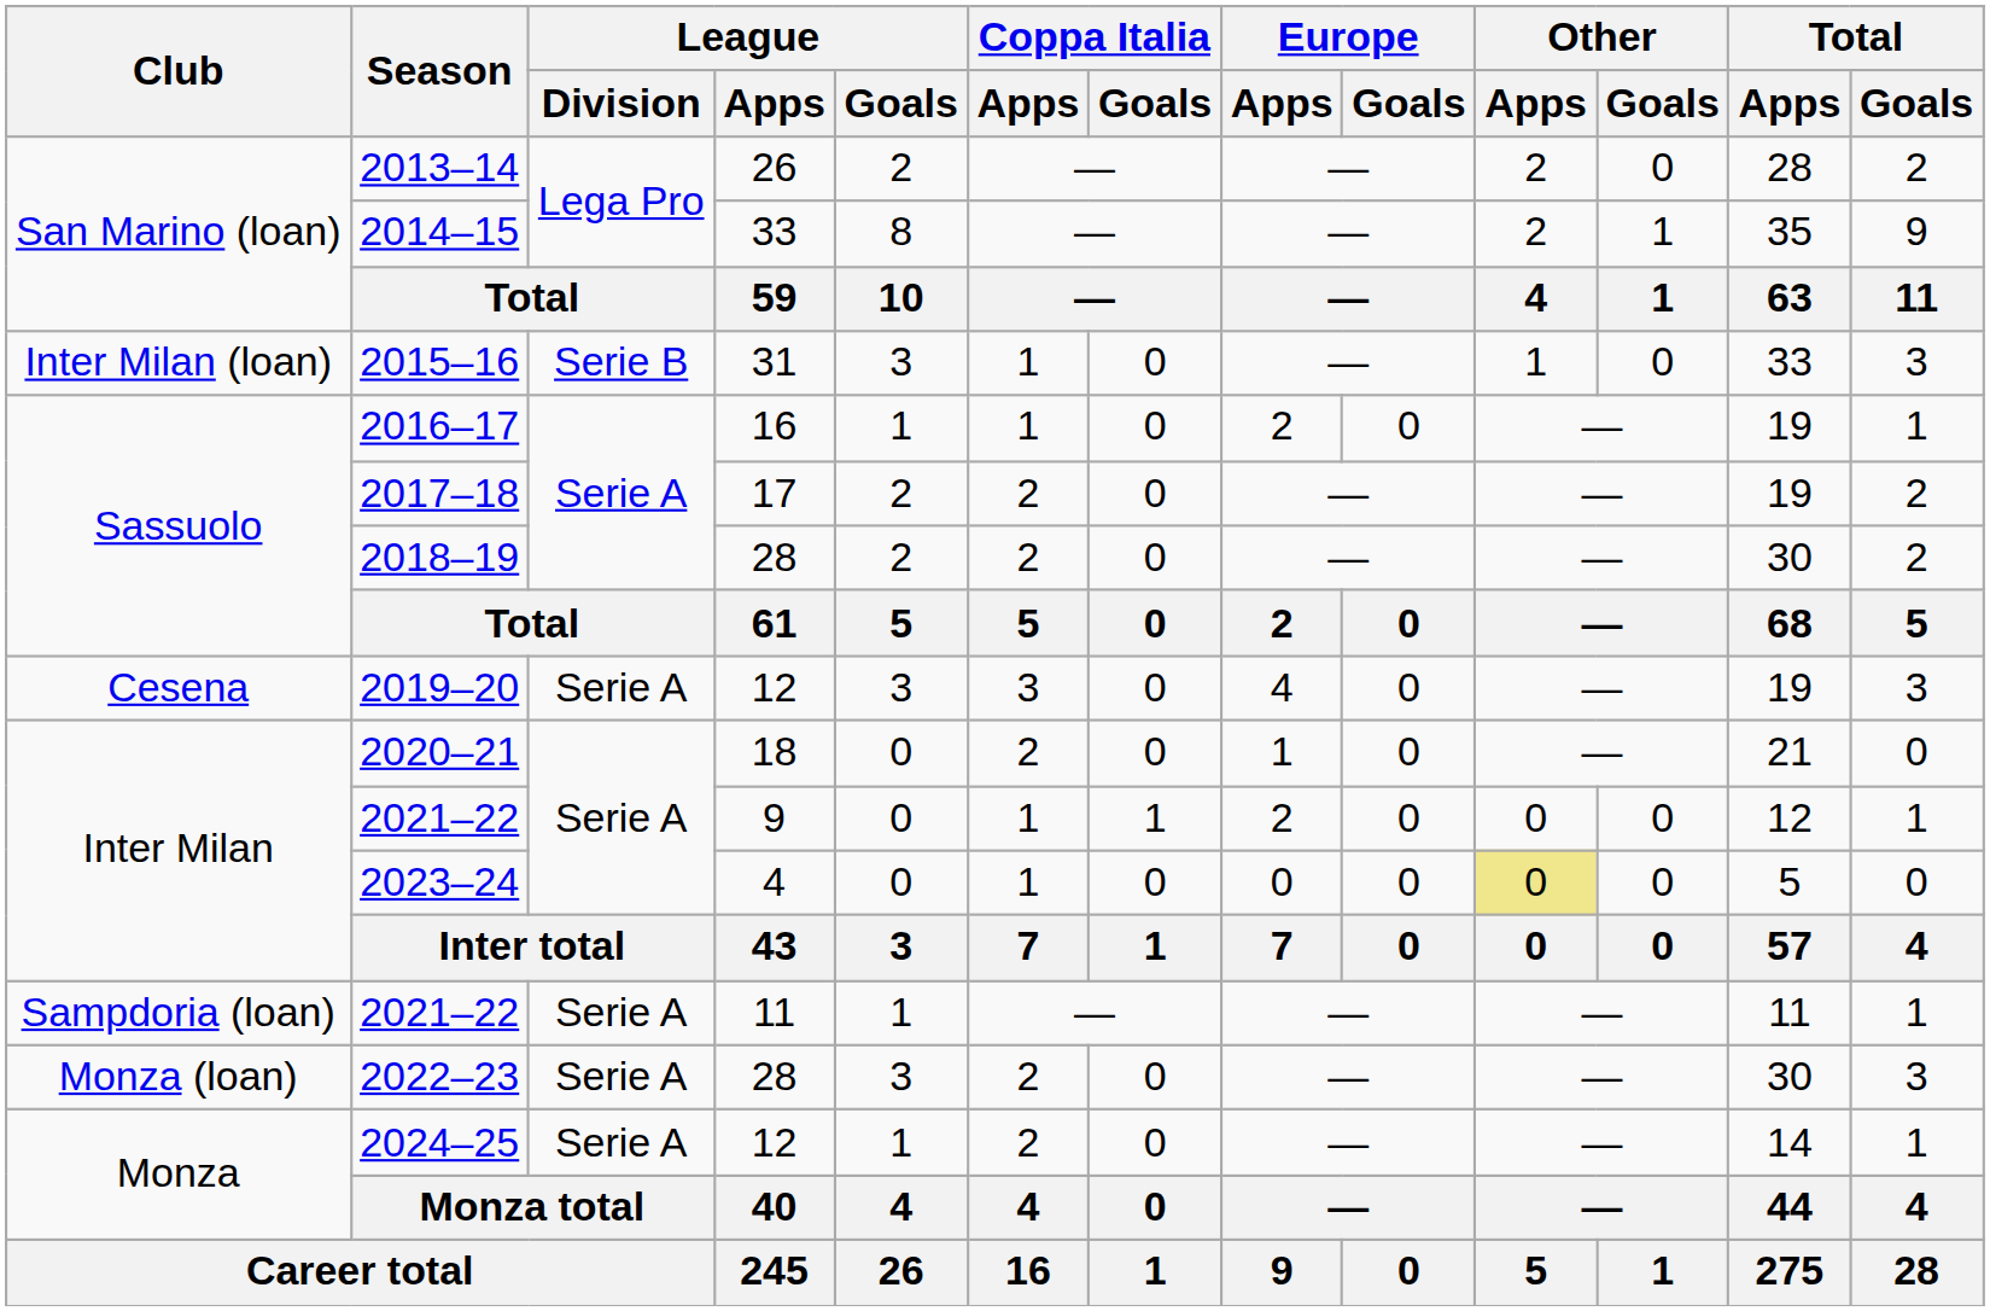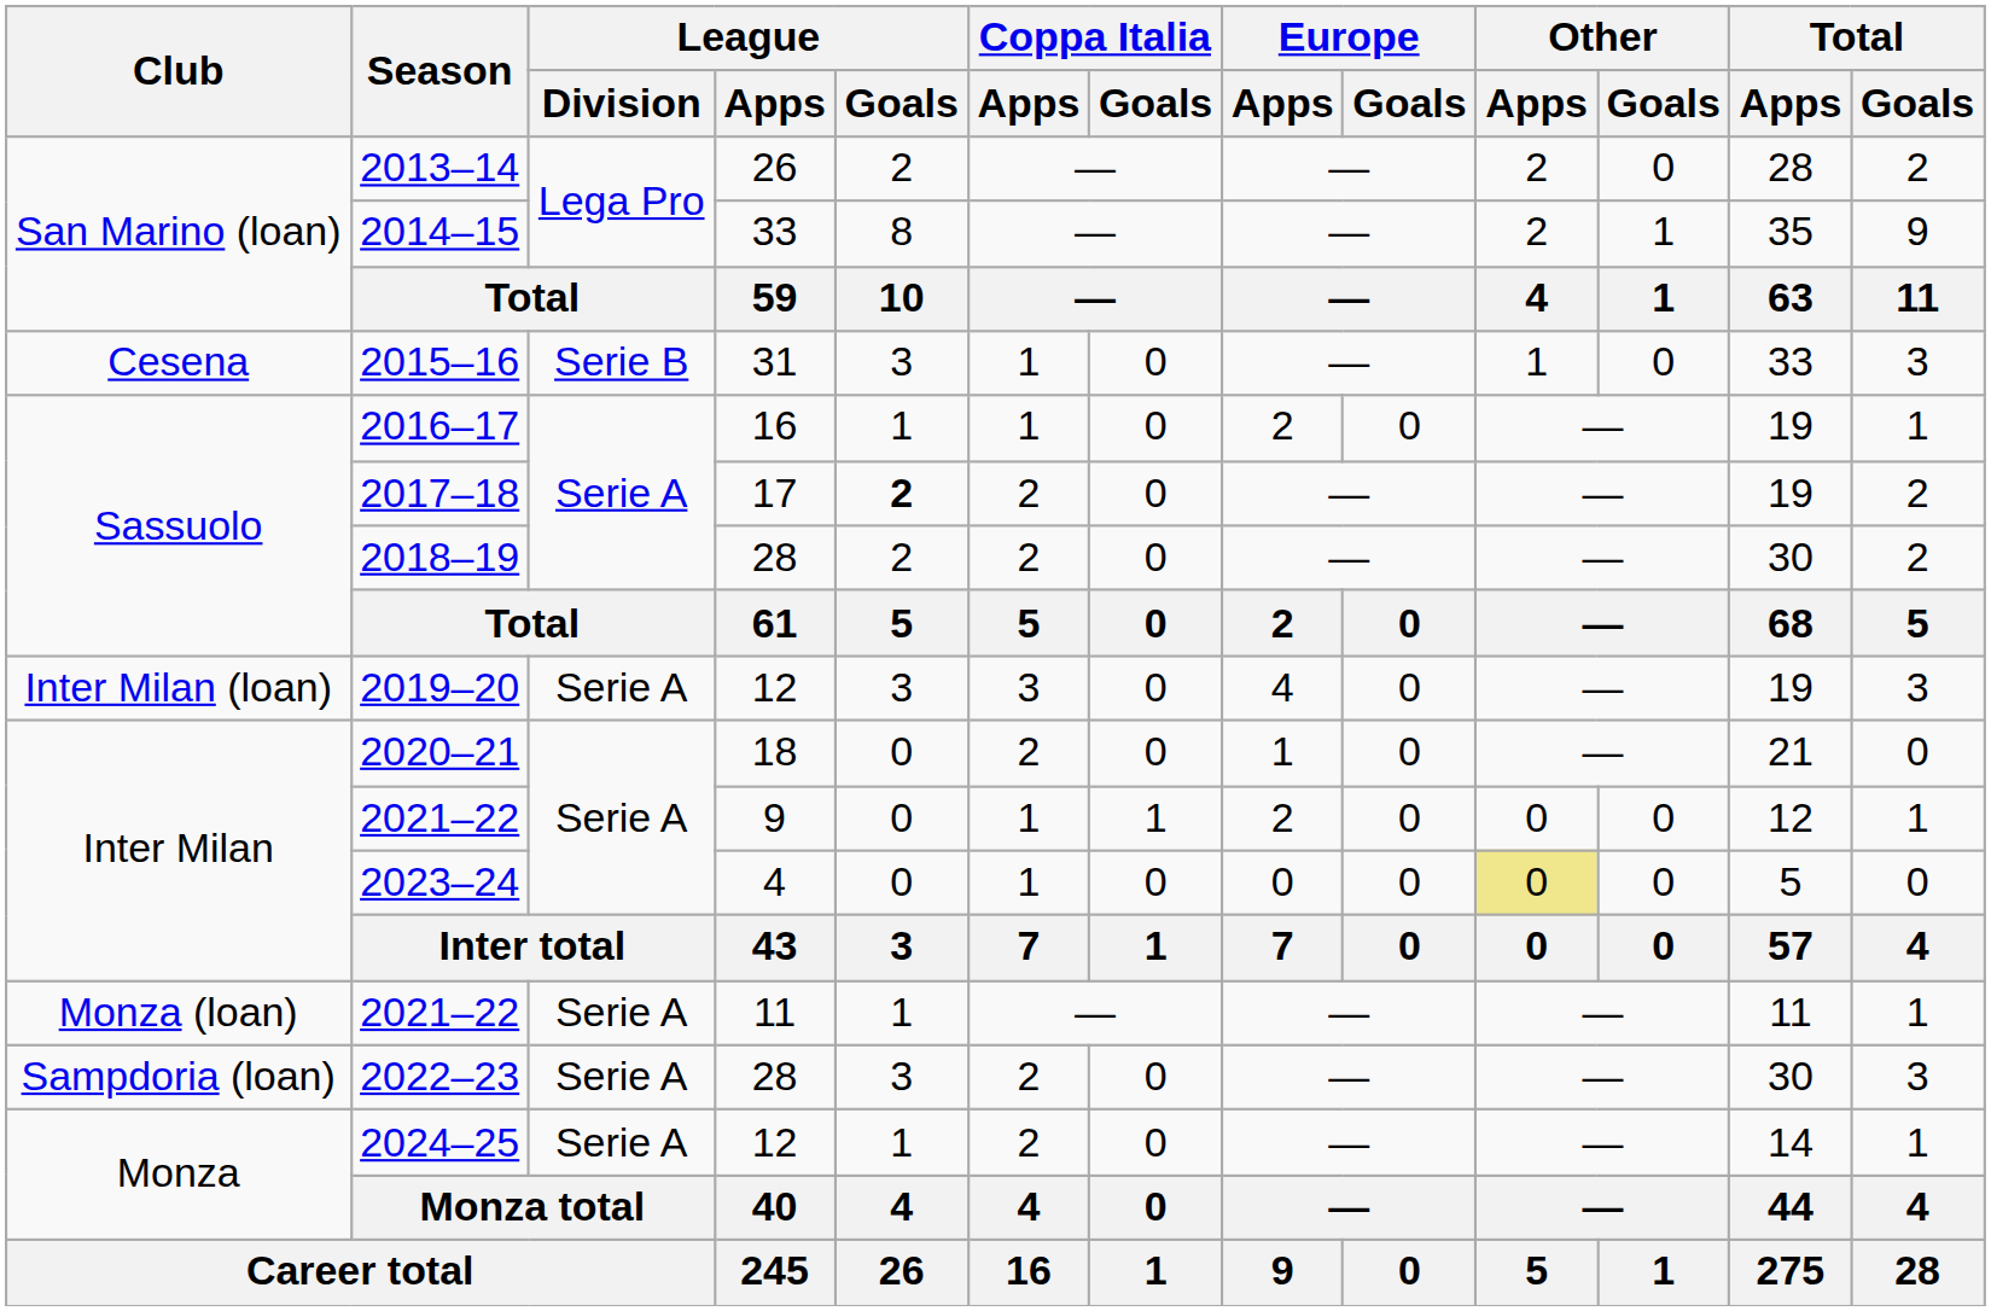2015–16 | Club: Inter Milan (loan) -> Cesena
2017–18 | League / Goals: normal -> bold
2019–20 | Club: Cesena -> Inter Milan (loan)
2021–22 / 11 | Club: Sampdoria (loan) -> Monza (loan)
2022–23 | Club: Monza (loan) -> Sampdoria (loan)
